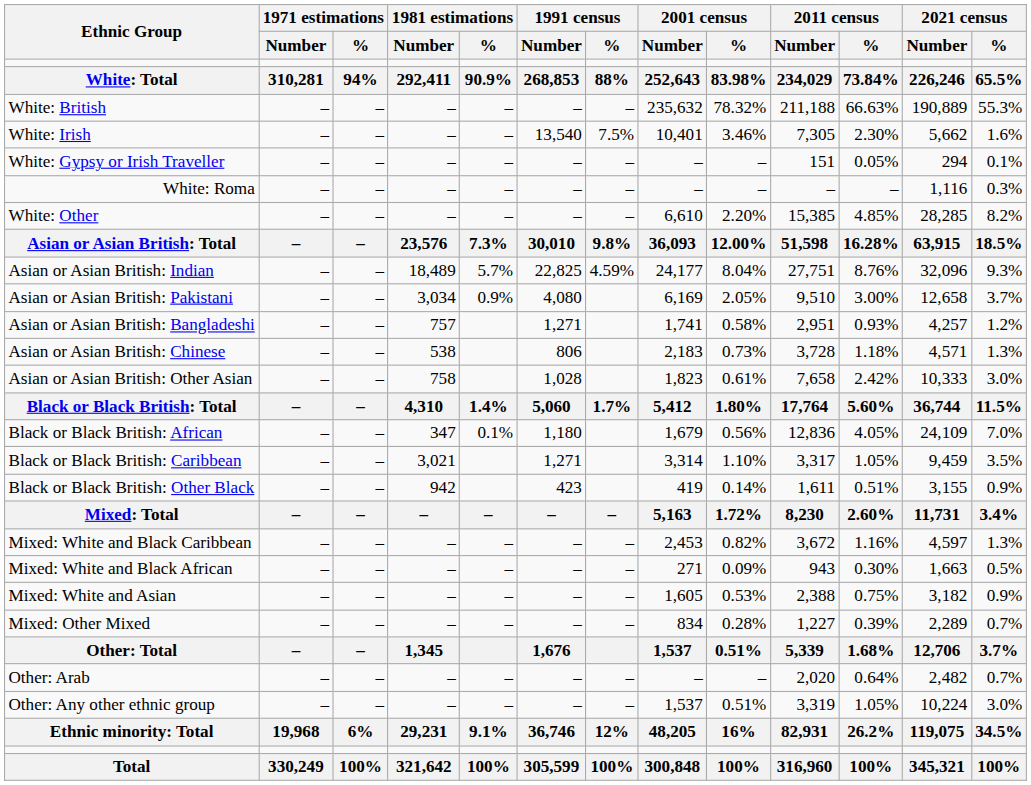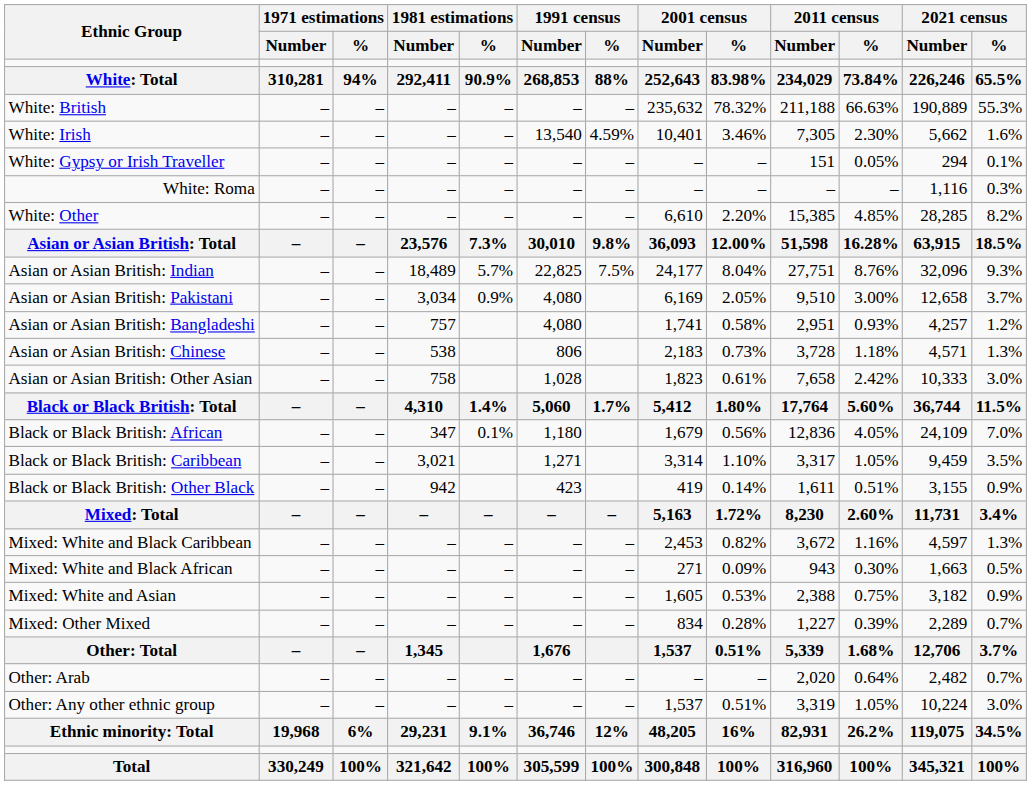White: Irish | 1991 census / %: 7.5% -> 4.59%
Asian or Asian British: Indian | 1991 census / %: 4.59% -> 7.5%
Asian or Asian British: Bangladeshi | 1991 census / Number: 1,271 -> 4,080
